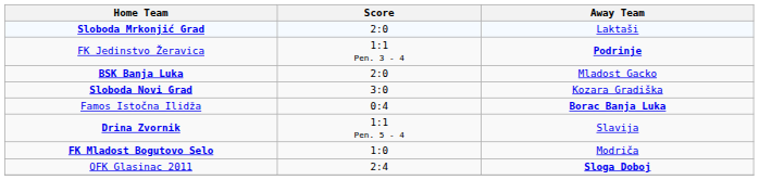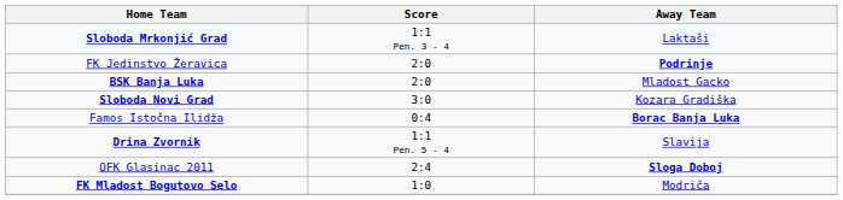Sloboda Mrkonjić Grad | Score: 2:0 -> 1:1 Pen. 3 - 4
FK Jedinstvo Žeravica | Score: 1:1 Pen. 3 - 4 -> 2:0
rows swapped: OFK Glasinac 2011 <-> FK Mladost Bogutovo Selo
